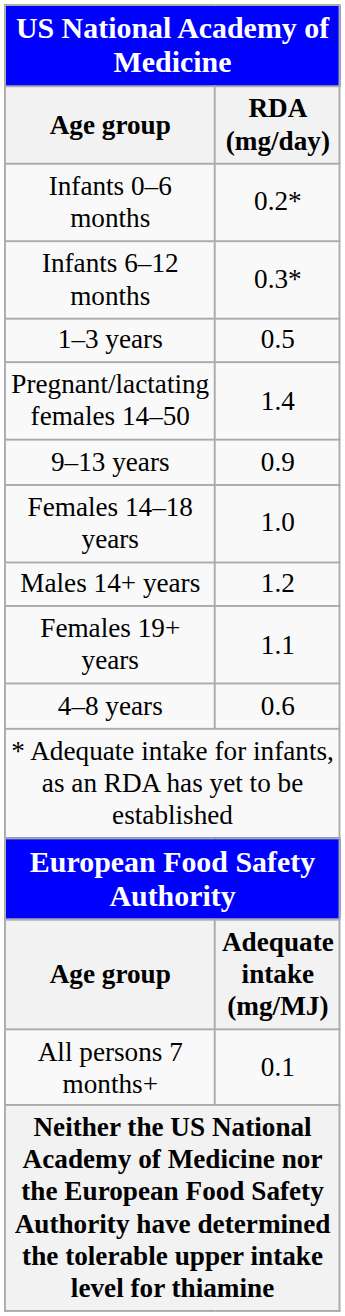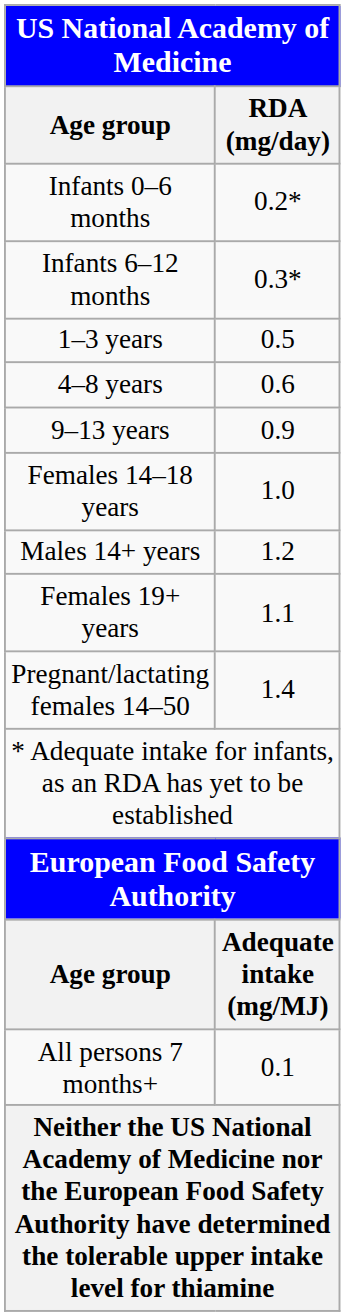rows swapped: 4–8 years <-> Pregnant/lactating females 14–50
